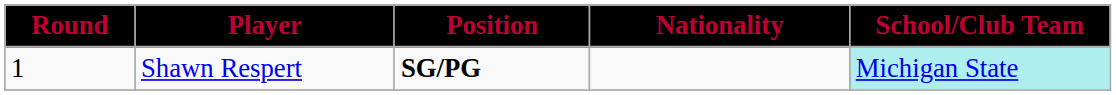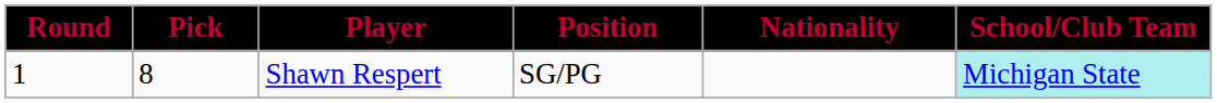+ column: Pick | 8
Shawn Respert | Position: bold -> normal
